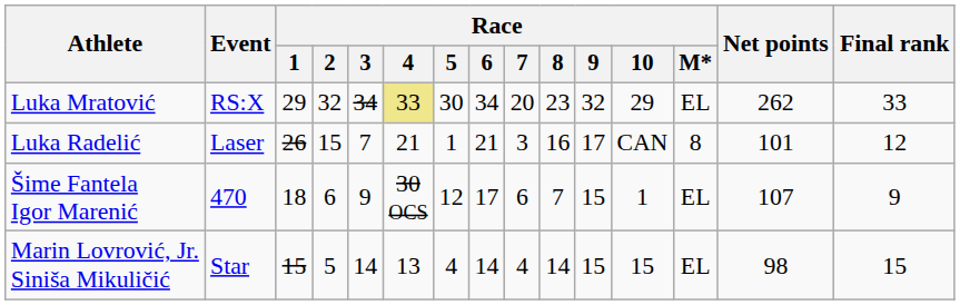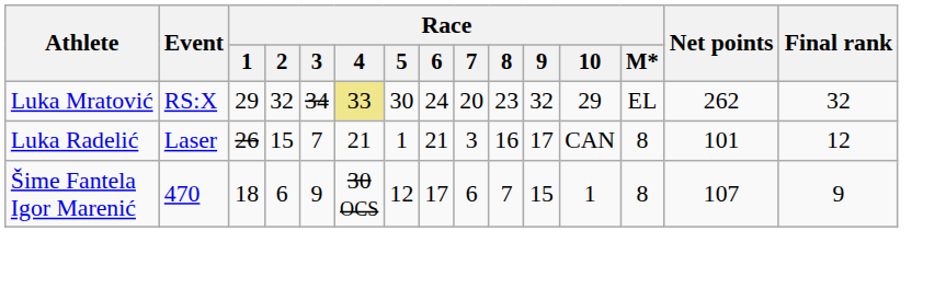Luka Mratović | Race / 6: 34 -> 24
Luka Mratović | Final rank: 33 -> 32
Šime Fantela Igor Marenić | Race / M*: EL -> 8
- row: Marin Lovrović, Jr. Siniša Mikuličić | Star | 15 | 5 | 14 | 13 | 4 | 14 | 4 | 14 | 15 | 15 | EL | 98 | 15
